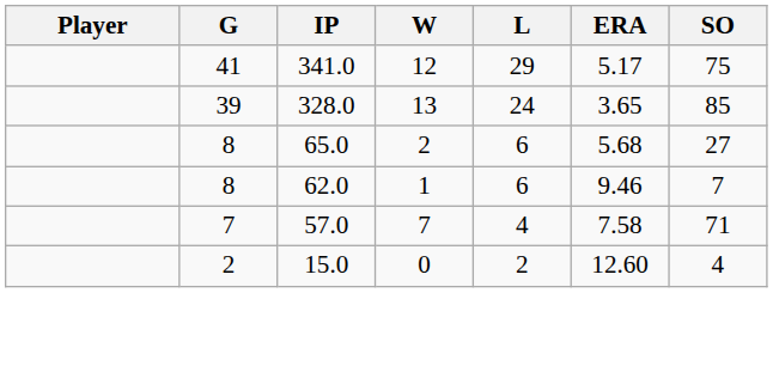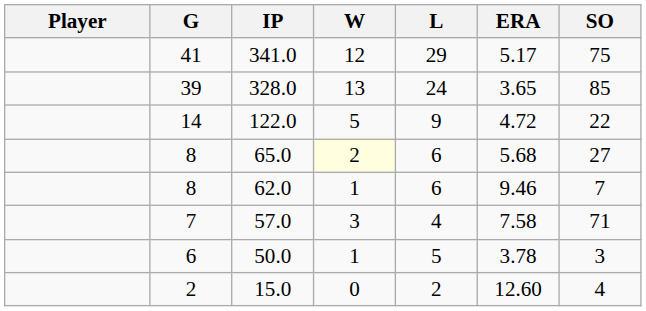+ row: 14 | 122.0 | 5 | 9 | 4.72 | 22
65.0 | W: no background -> lightyellow background
57.0 | W: 7 -> 3
+ row: 6 | 50.0 | 1 | 5 | 3.78 | 3
